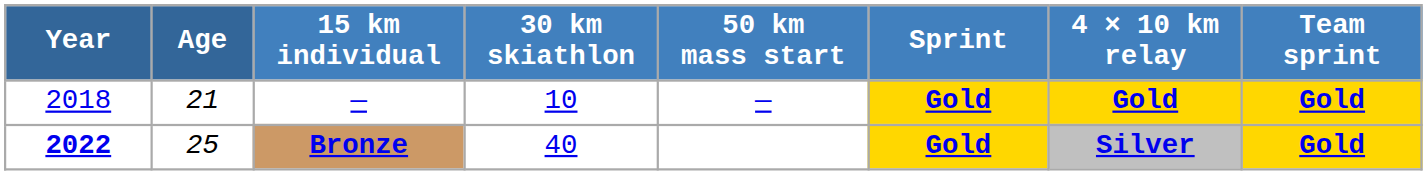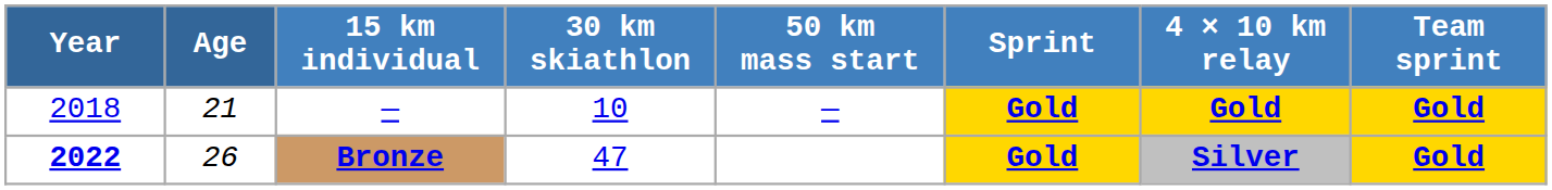Bronze | Age: 25 -> 26
Bronze | 30 km skiathlon: 40 -> 47
